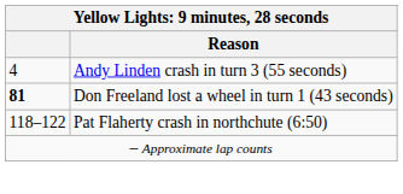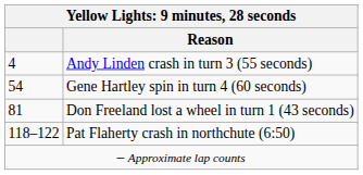+ row: 54 | Gene Hartley spin in turn 4 (60 seconds)
Don Freeland lost a wheel in turn 1 (43 seconds) | column 1: bold -> normal
